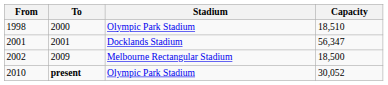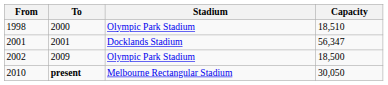2002 | Stadium: Melbourne Rectangular Stadium -> Olympic Park Stadium
2010 | Stadium: Olympic Park Stadium -> Melbourne Rectangular Stadium
2010 | Capacity: 30,052 -> 30,050
